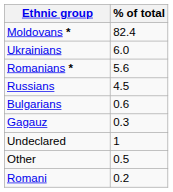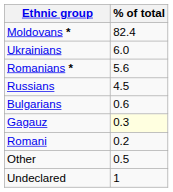Gagauz | % of total: no background -> lightyellow background
rows swapped: Romani <-> Undeclared
